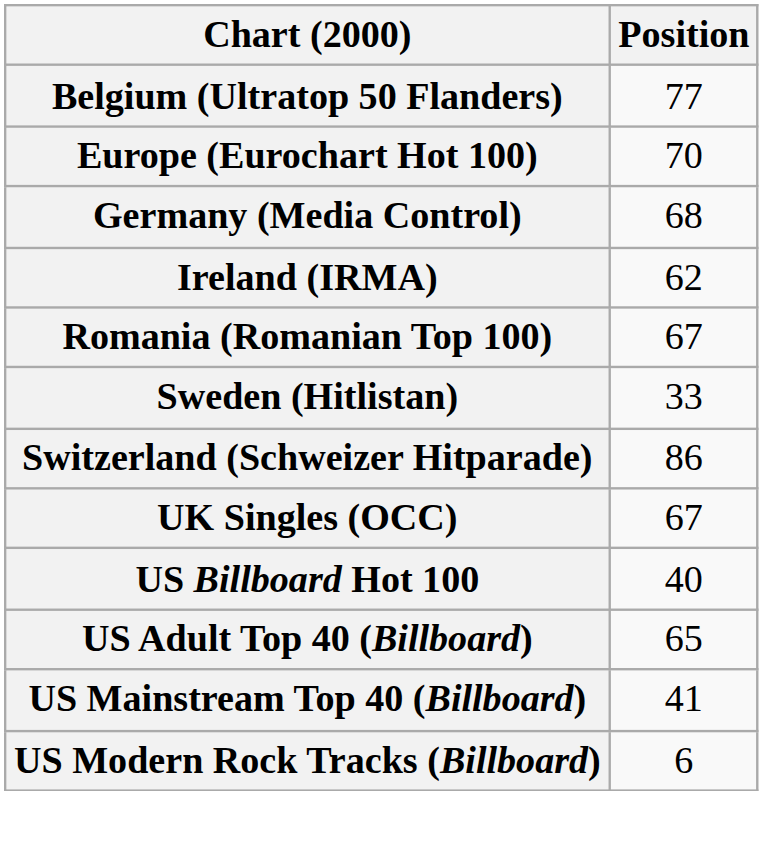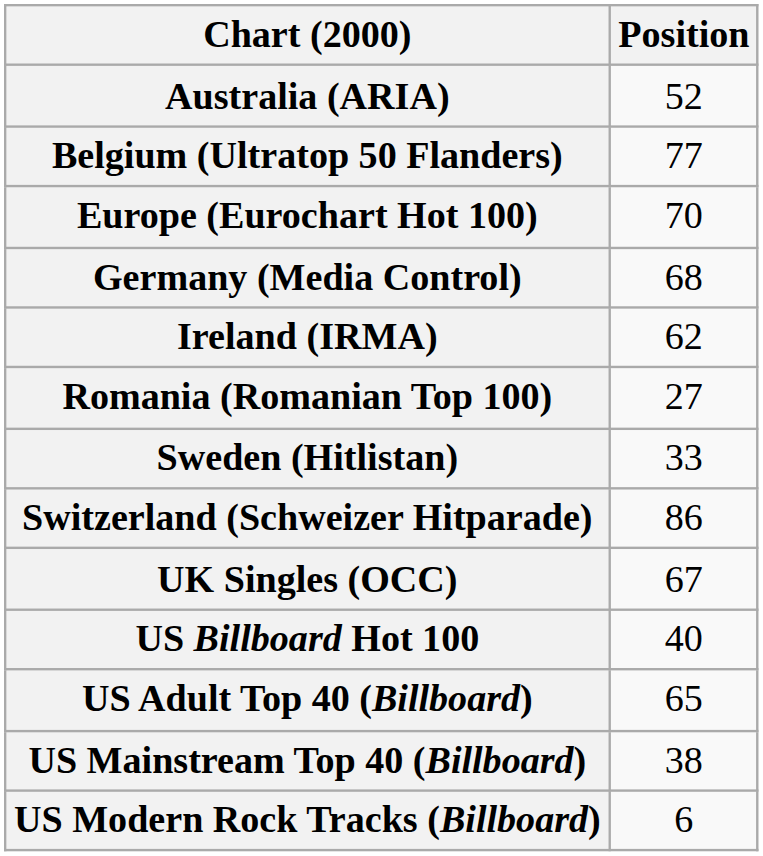+ row: Australia (ARIA) | 52
Romania (Romanian Top 100) | Position: 67 -> 27
US Mainstream Top 40 (Billboard) | Position: 41 -> 38
